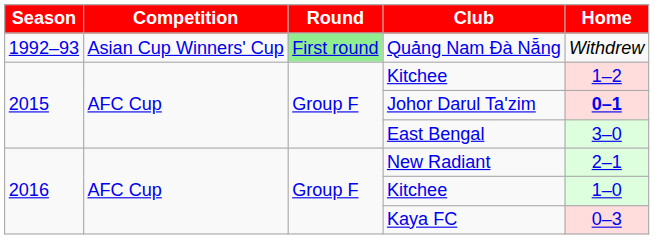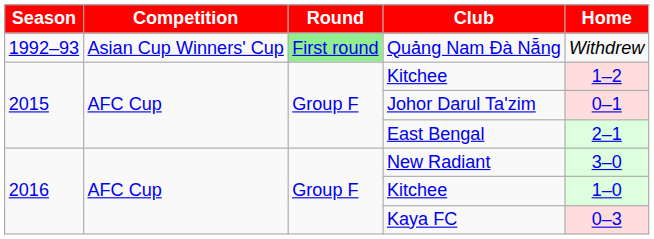Johor Darul Ta'zim | Home: bold -> normal
East Bengal | Home: 3–0 -> 2–1
New Radiant | Home: 2–1 -> 3–0
